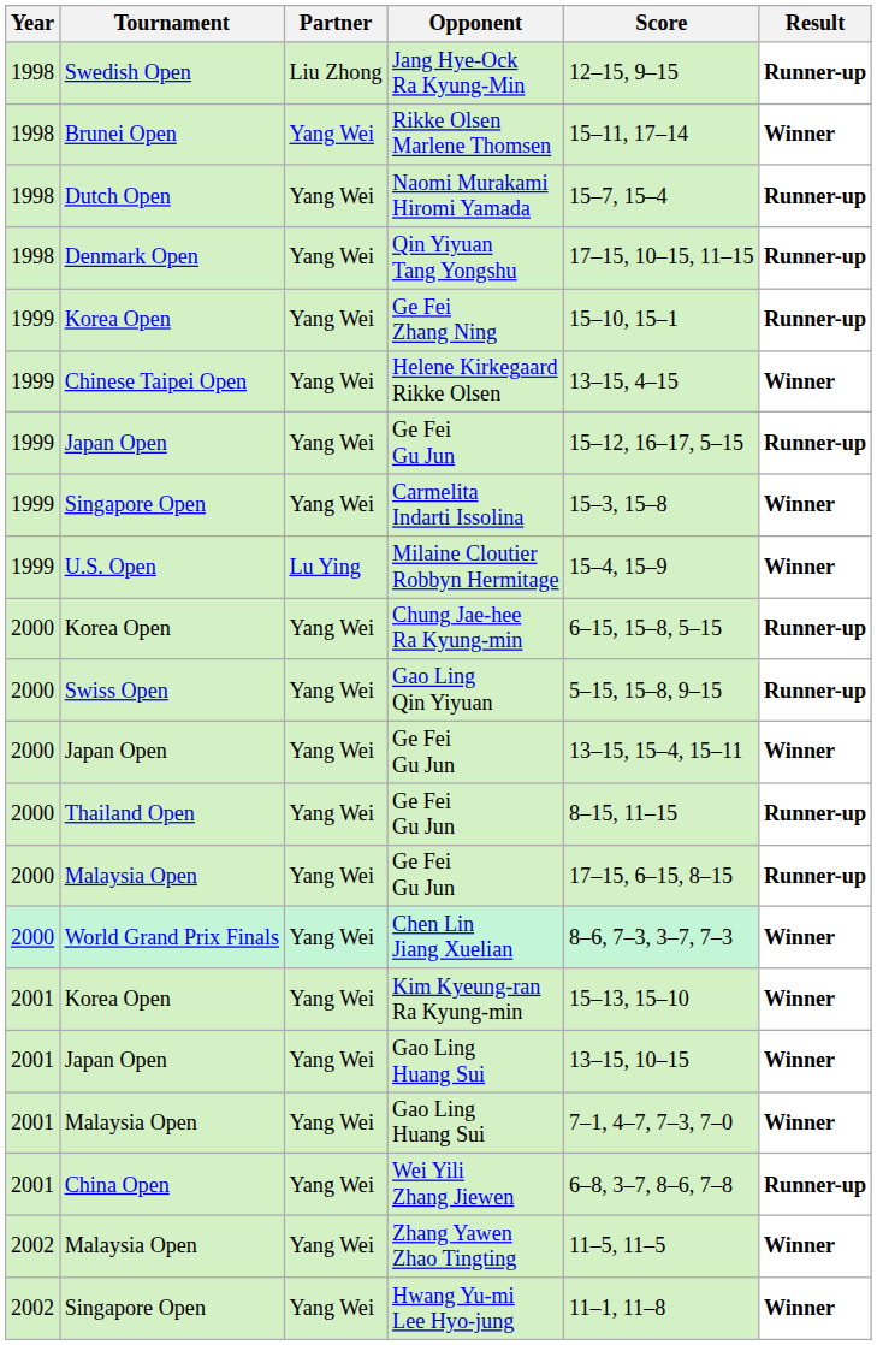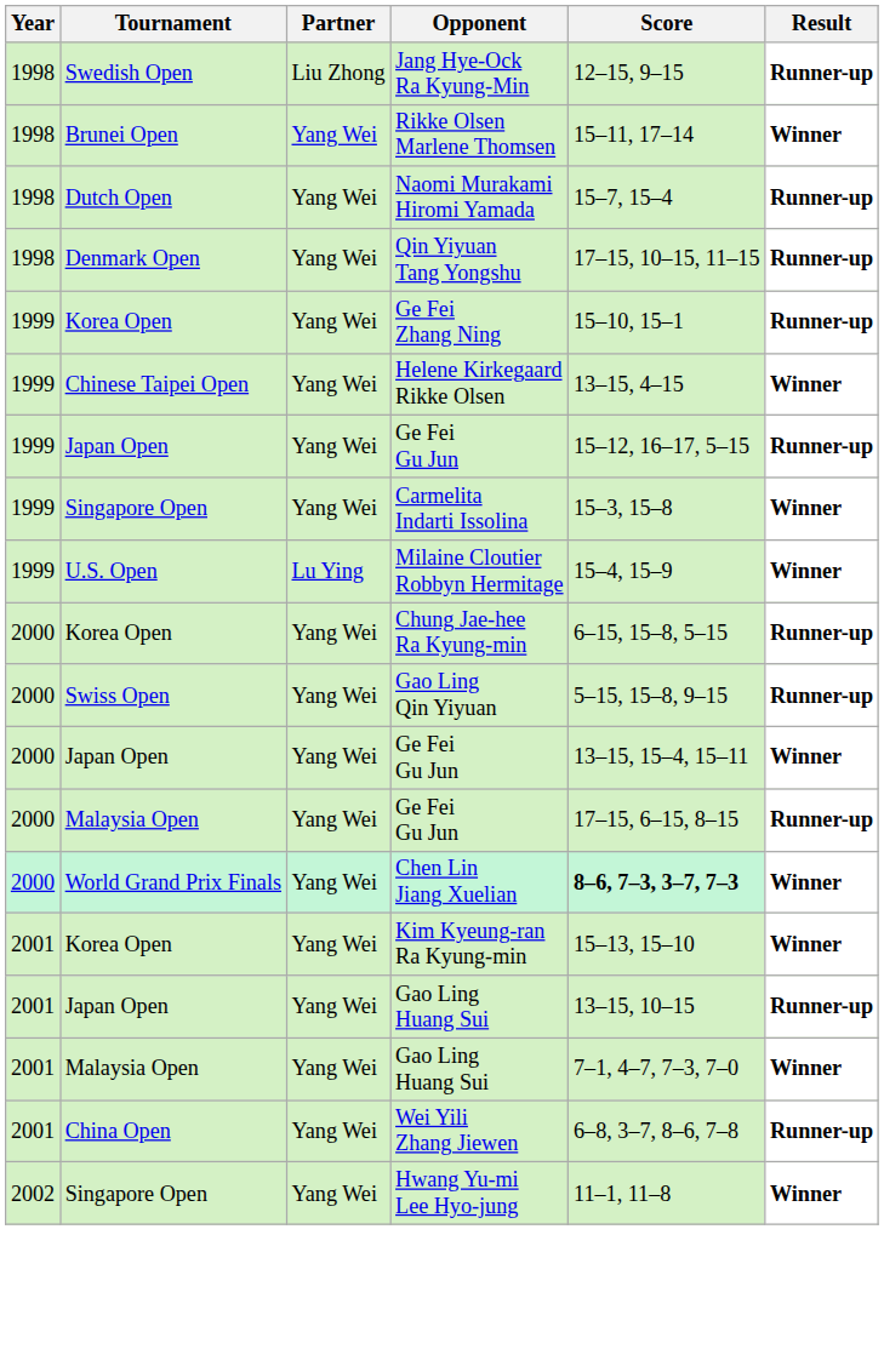- row: 2000 | Thailand Open | Yang Wei | Ge Fei Gu Jun | 8–15, 11–15 | Runner-up
Chen Lin Jiang Xuelian | Score: normal -> bold
Japan Open / Gao Ling Huang Sui | Result: Winner -> Runner-up
- row: 2002 | Malaysia Open | Yang Wei | Zhang Yawen Zhao Tingting | 11–5, 11–5 | Winner
